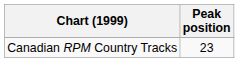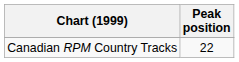Canadian RPM Country Tracks | Peak position: 23 -> 22
